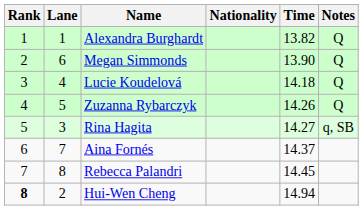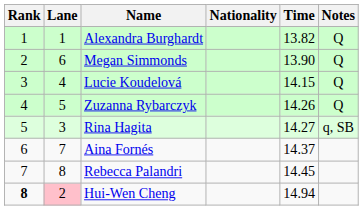Lucie Koudelová | Time: 14.18 -> 14.15
Hui-Wen Cheng | Lane: no background -> pink background
